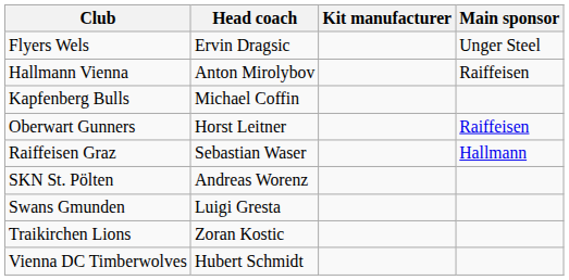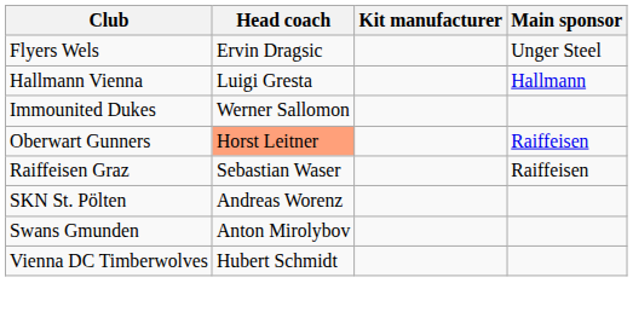Hallmann Vienna | Head coach: Anton Mirolybov -> Luigi Gresta
Hallmann Vienna | Main sponsor: Raiffeisen -> Hallmann
+ row: Immounited Dukes | Werner Sallomon
- row: Kapfenberg Bulls | Michael Coffin
Oberwart Gunners | Head coach: no background -> lightsalmon background
Raiffeisen Graz | Main sponsor: Hallmann -> Raiffeisen
Swans Gmunden | Head coach: Luigi Gresta -> Anton Mirolybov
- row: Traikirchen Lions | Zoran Kostic
